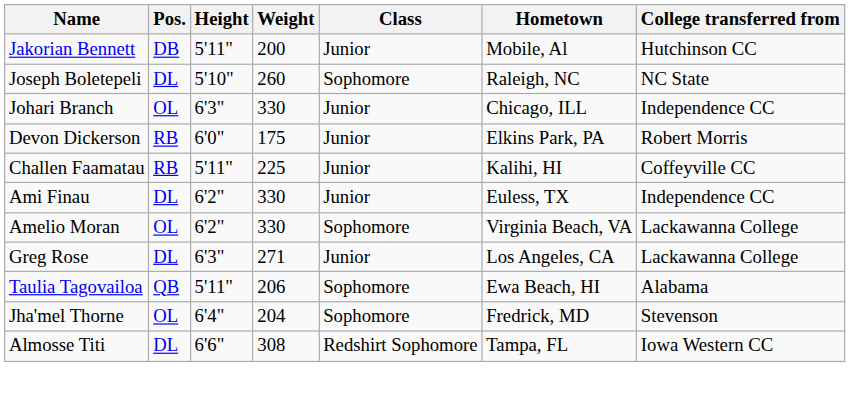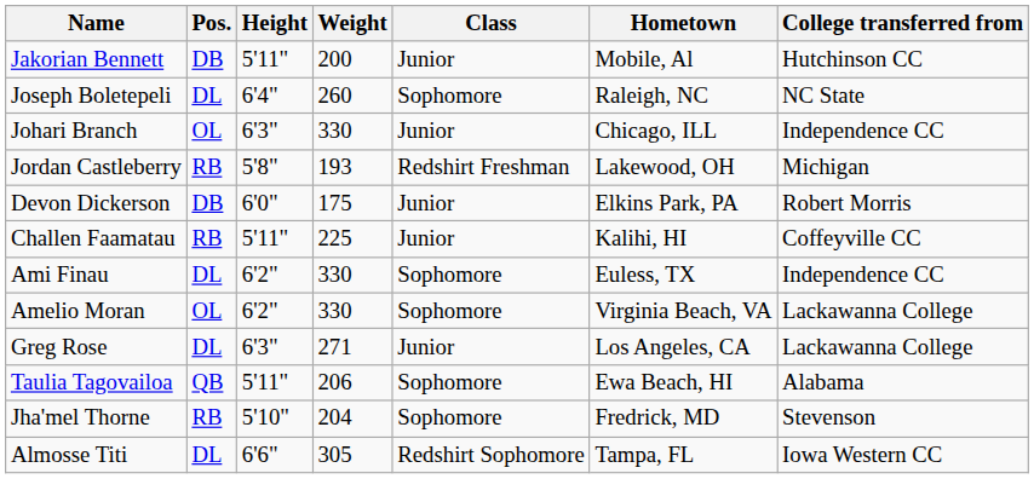Joseph Boletepeli | Height: 5'10" -> 6'4"
+ row: Jordan Castleberry | RB | 5'8" | 193 | Redshirt Freshman | Lakewood, OH | Michigan
Devon Dickerson | Pos.: RB -> DB
Ami Finau | Class: Junior -> Sophomore
Jha'mel Thorne | Pos.: OL -> RB
Jha'mel Thorne | Height: 6'4" -> 5'10"
Almosse Titi | Weight: 308 -> 305
